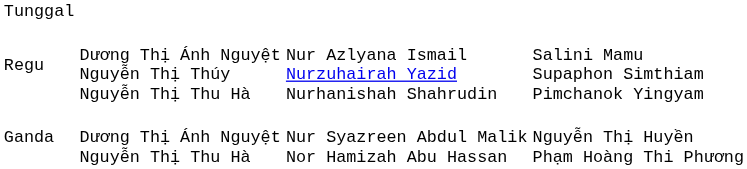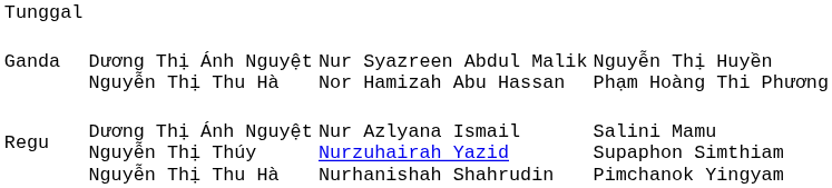rows swapped: Ganda <-> Regu
